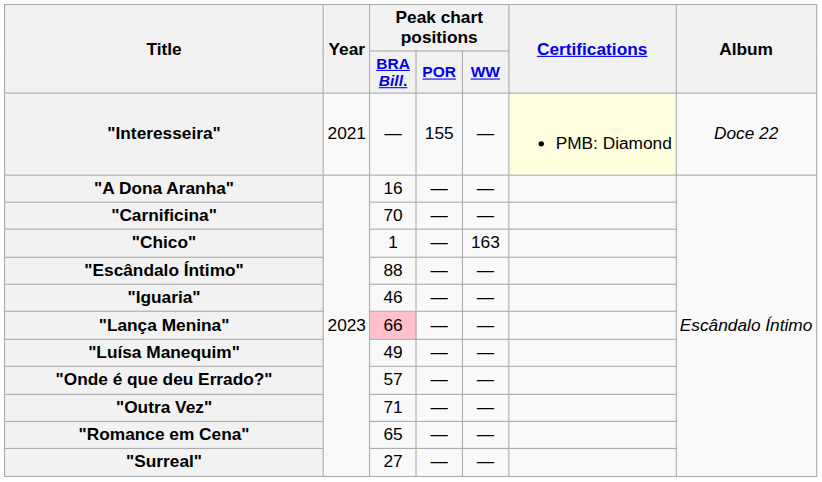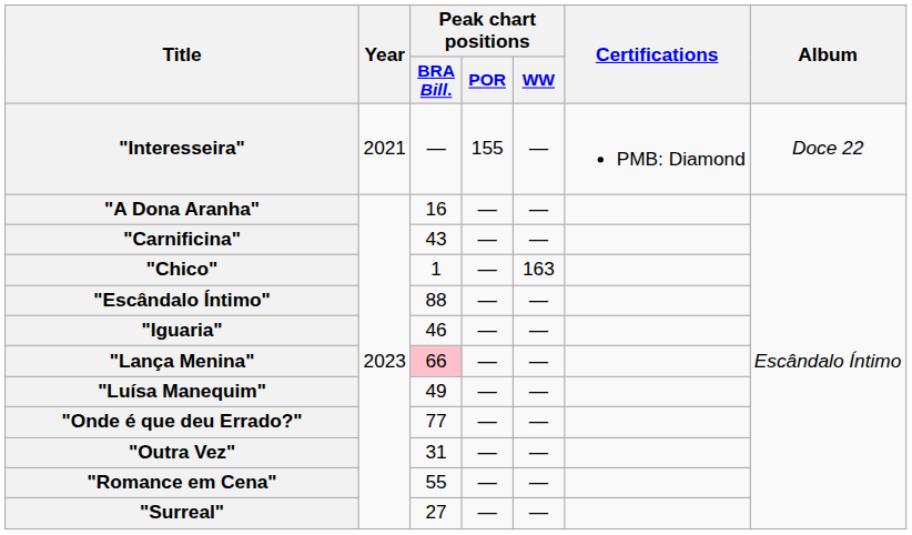"Interesseira" | Certifications: lightyellow background -> no background
"Carnificina" | Peak chart positions / BRA Bill.: 70 -> 43
"Onde é que deu Errado?" | Peak chart positions / BRA Bill.: 57 -> 77
"Outra Vez" | Peak chart positions / BRA Bill.: 71 -> 31
"Romance em Cena" | Peak chart positions / BRA Bill.: 65 -> 55
